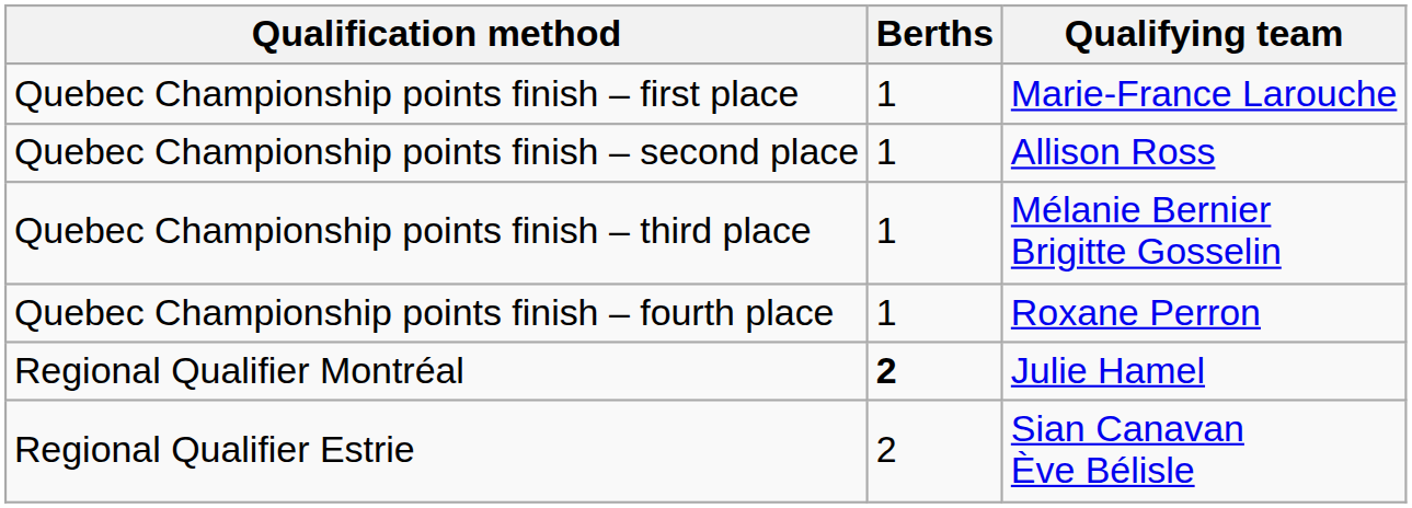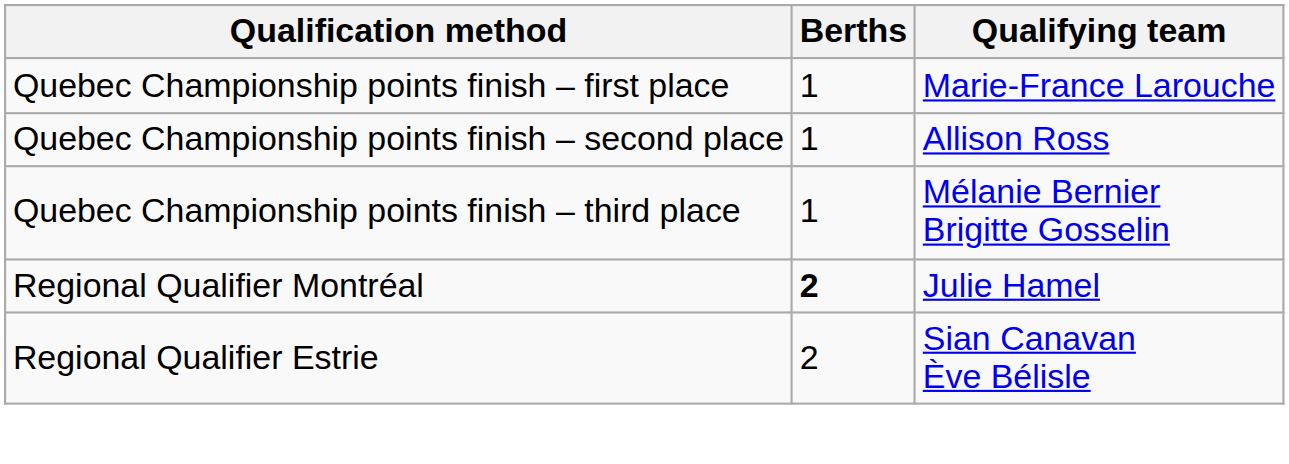- row: Quebec Championship points finish – fourth place | 1 | Roxane Perron
